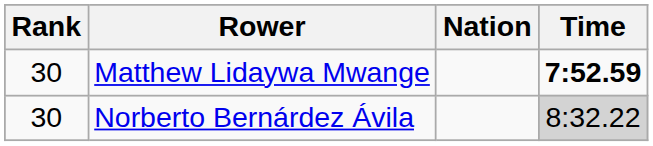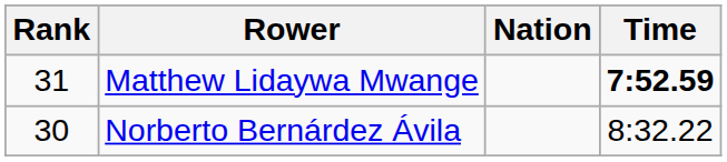Matthew Lidaywa Mwange | Rank: 30 -> 31
Norberto Bernárdez Ávila | Time: lightgrey background -> no background
